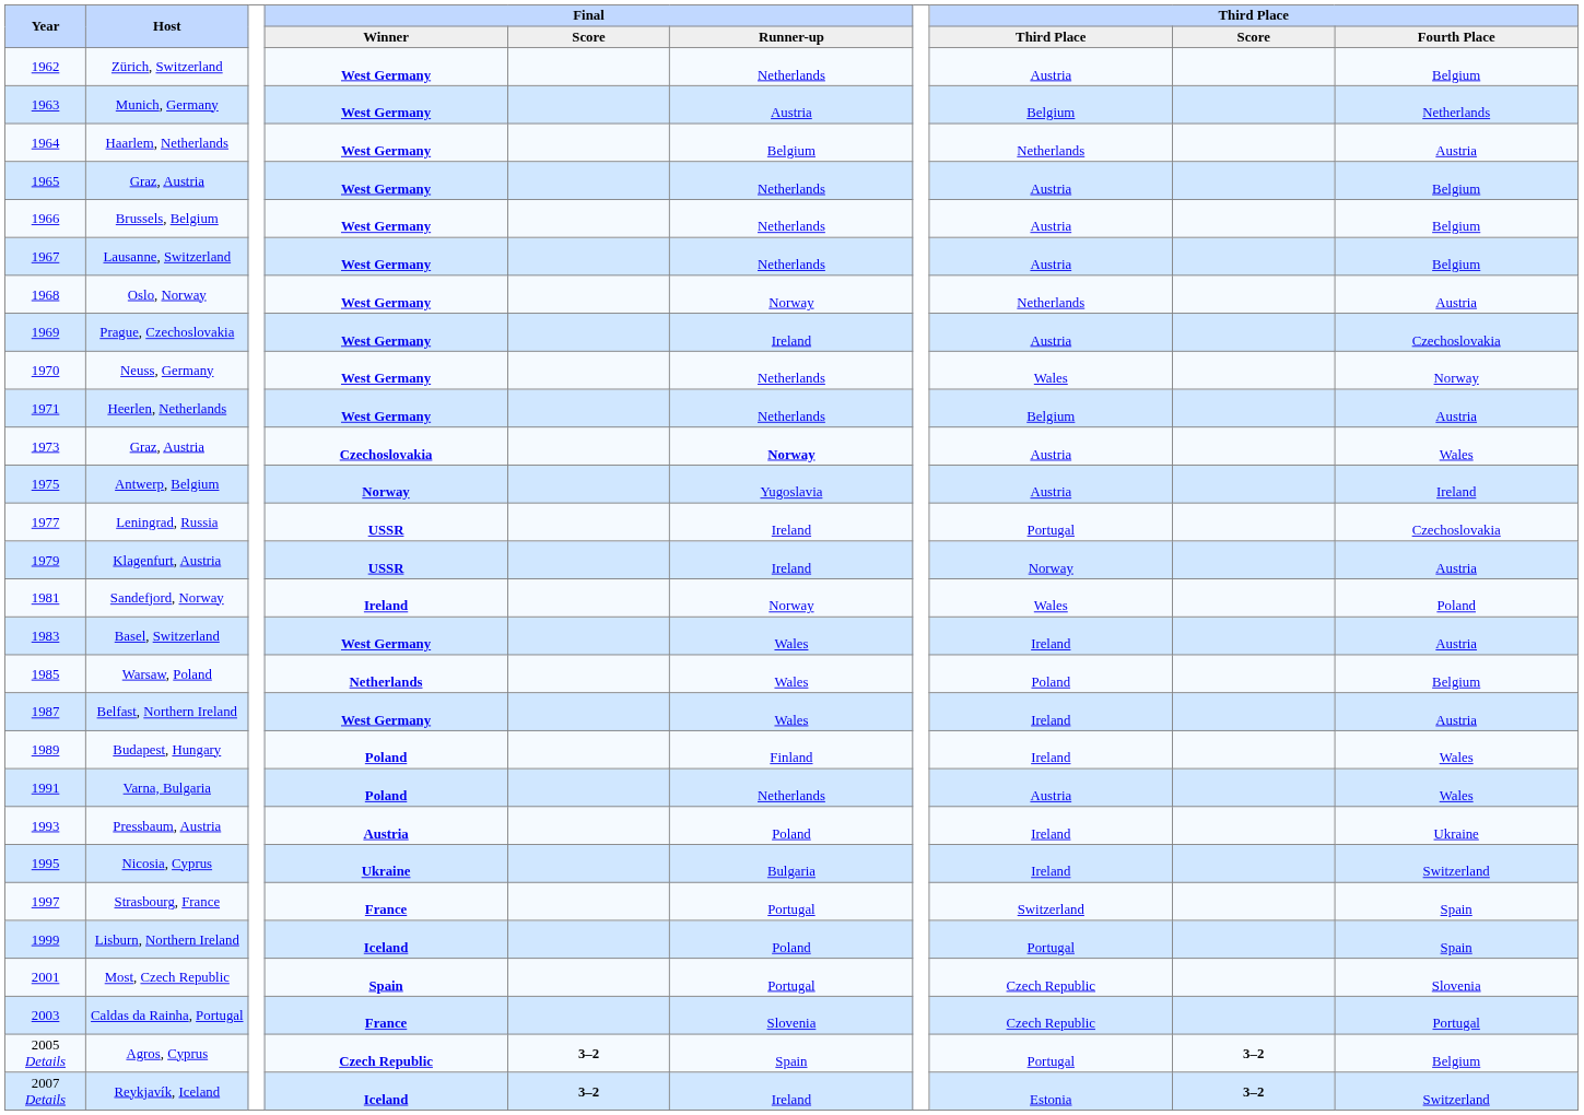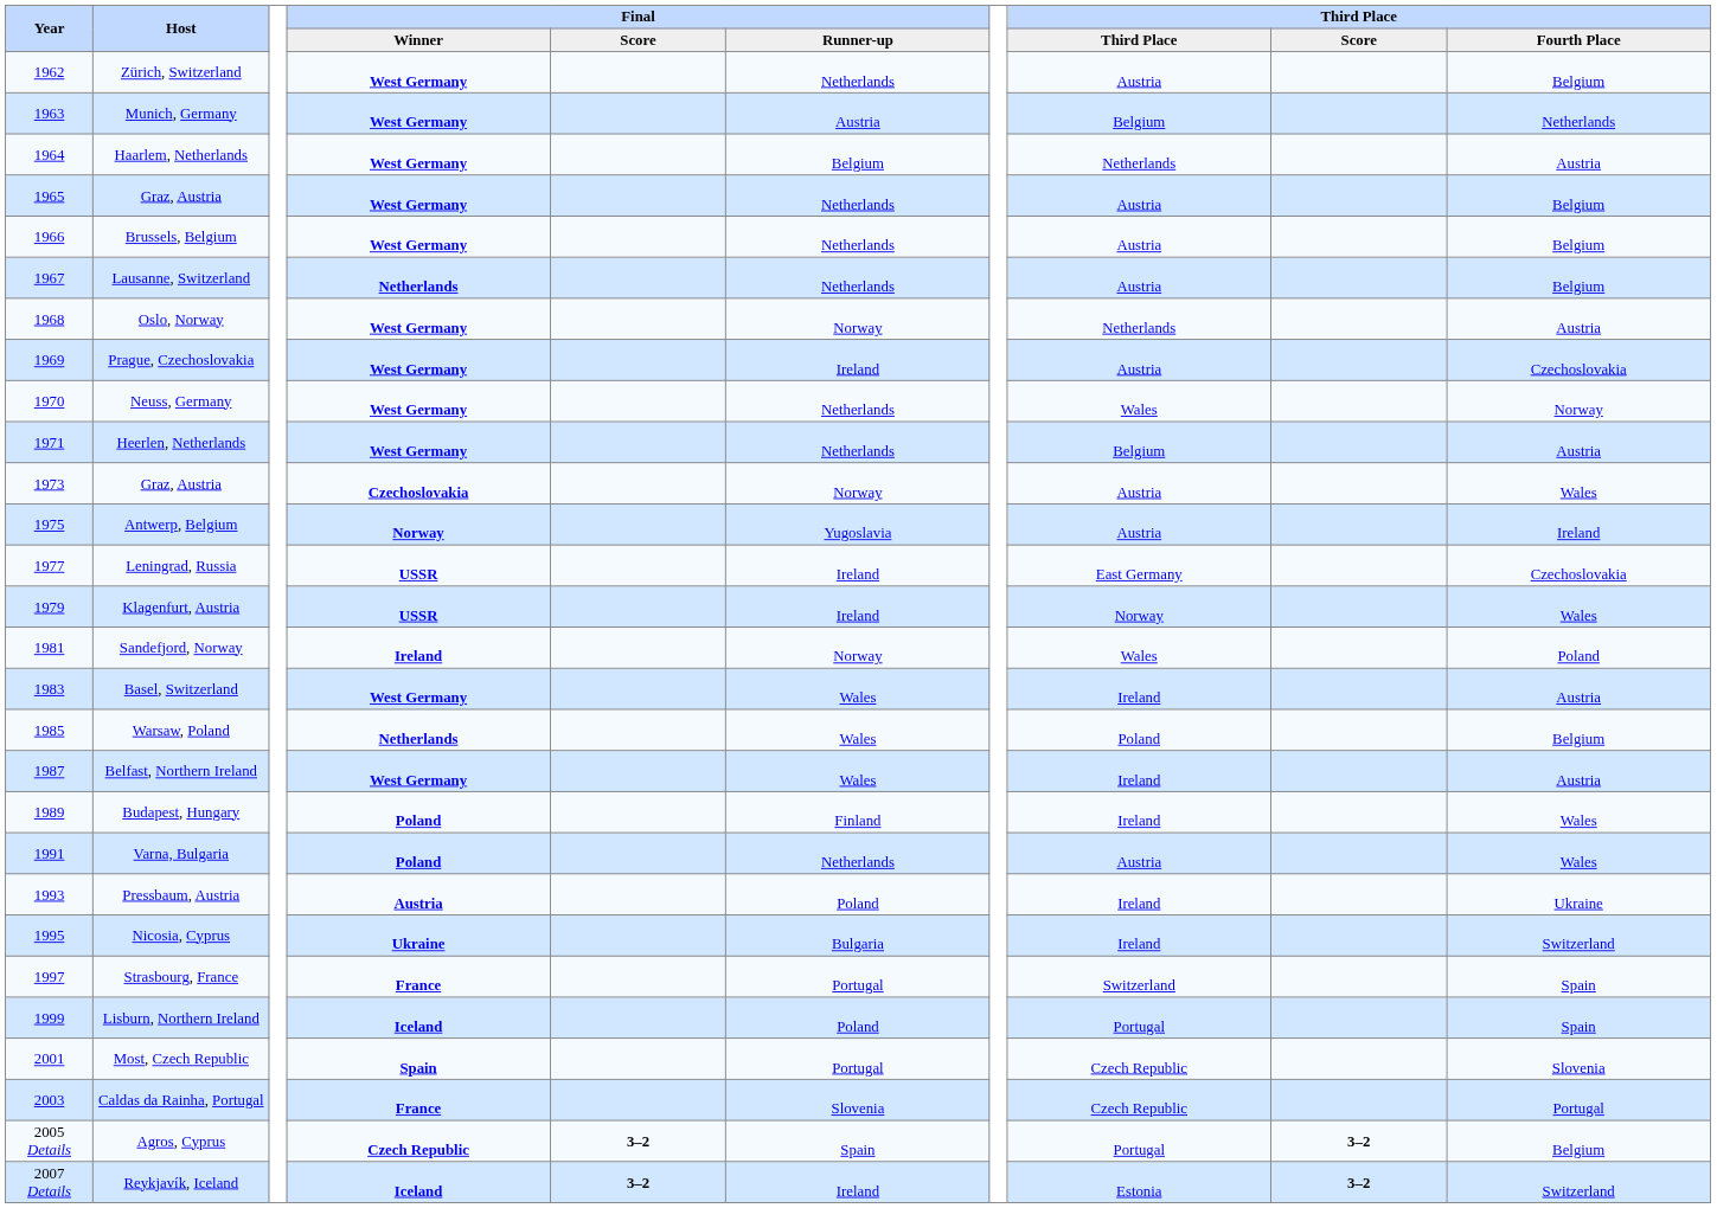Lausanne, Switzerland | Final / Winner: West Germany -> Netherlands
1973 / Graz, Austria | Final / Runner-up: bold -> normal
Leningrad, Russia | Third Place: Portugal -> East Germany
Klagenfurt, Austria | Third Place / Fourth Place: Austria -> Wales
